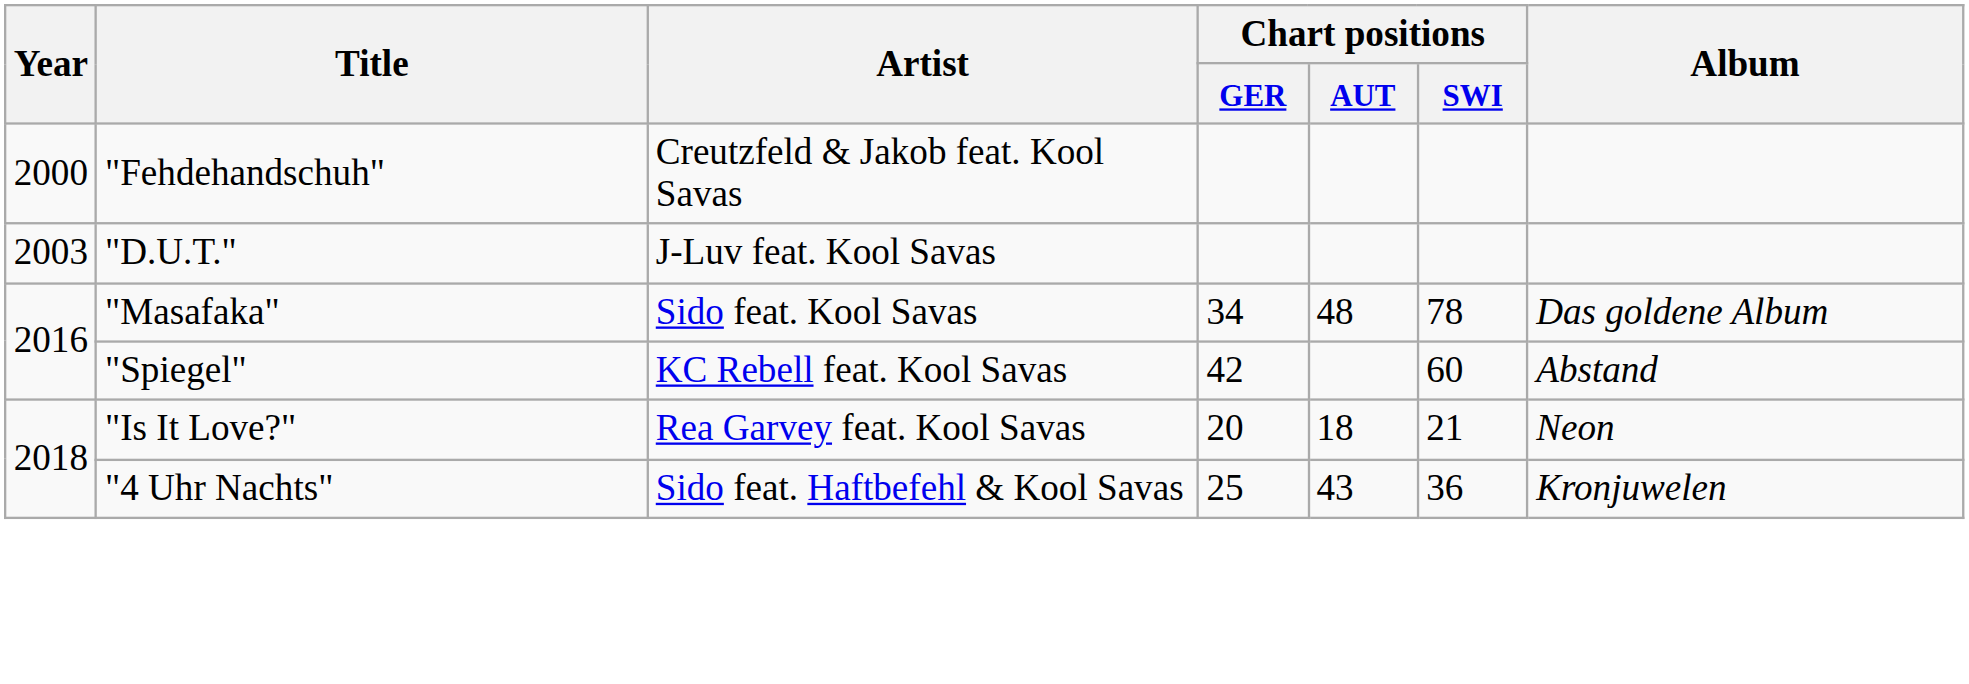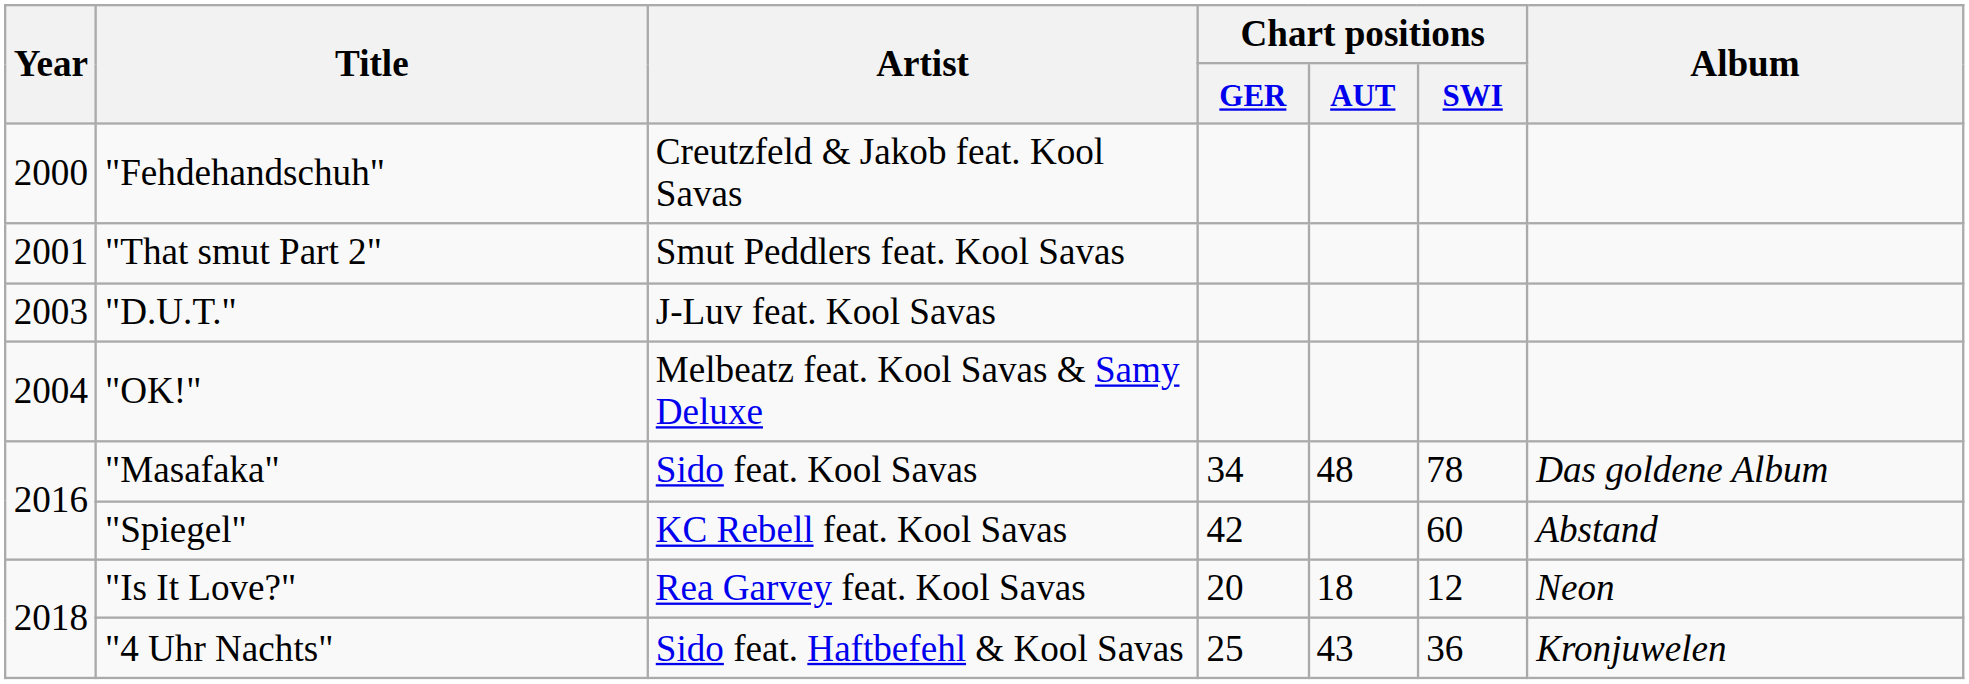+ row: 2001 | "That smut Part 2" | Smut Peddlers feat. Kool Savas
+ row: 2004 | "OK!" | Melbeatz feat. Kool Savas & Samy Deluxe
"Is It Love?" | Chart positions / SWI: 21 -> 12
